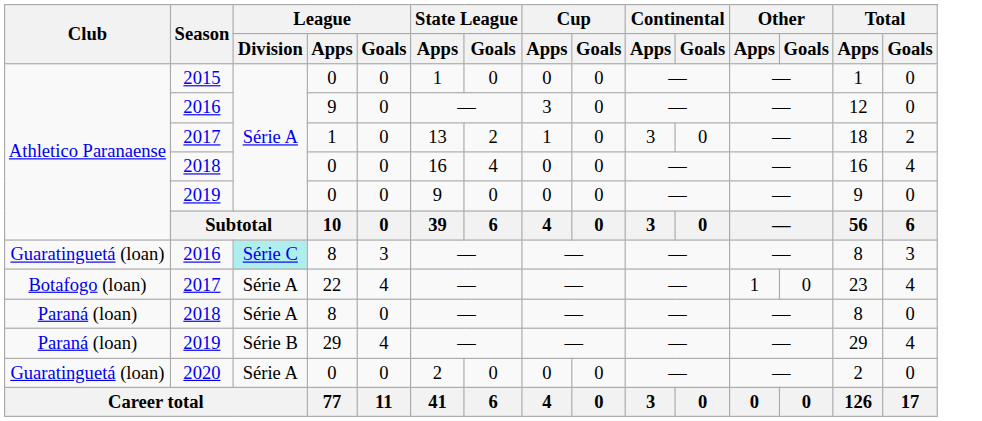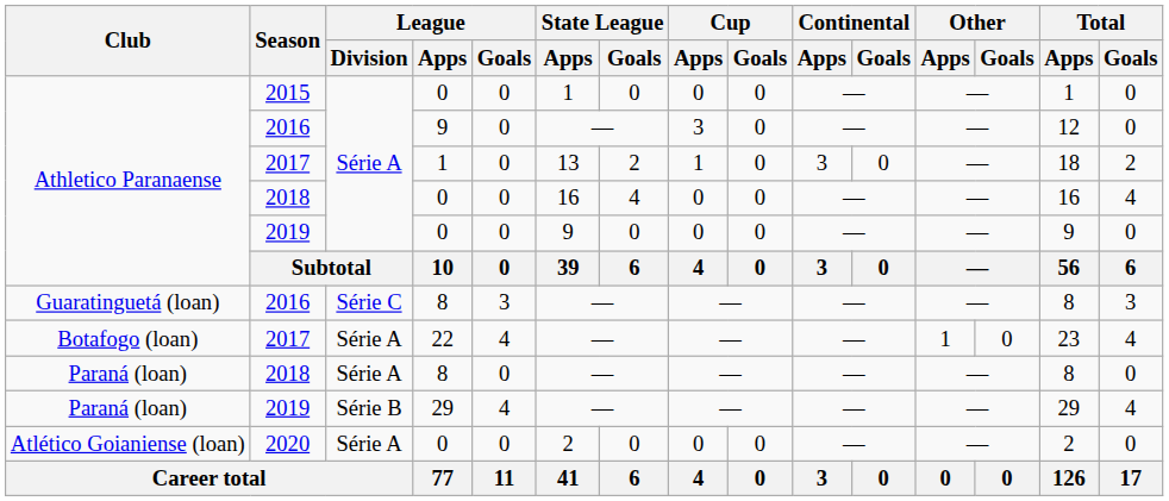2016 / 8 | League / Division: paleturquoise background -> no background
2020 | Club: Guaratinguetá (loan) -> Atlético Goianiense (loan)
